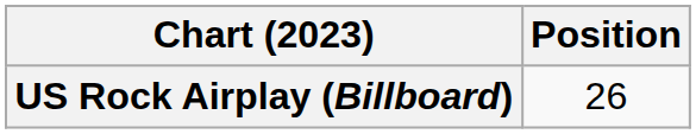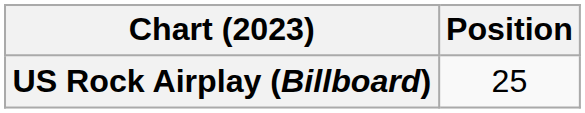US Rock Airplay (Billboard) | Position: 26 -> 25
